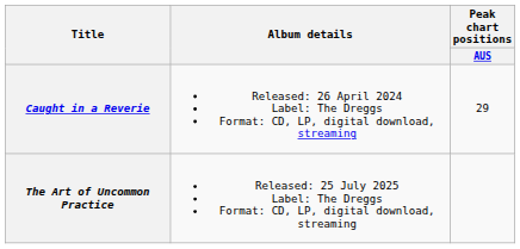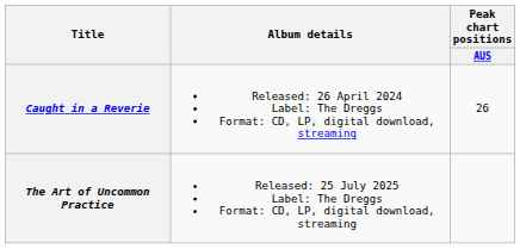Caught in a Reverie | Peak chart positions / AUS: 29 -> 26
